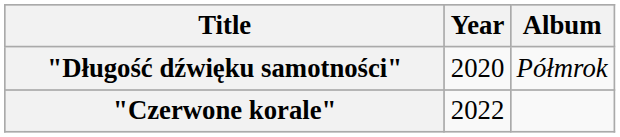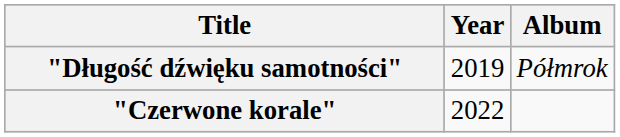"Długość dźwięku samotności" | Year: 2020 -> 2019
